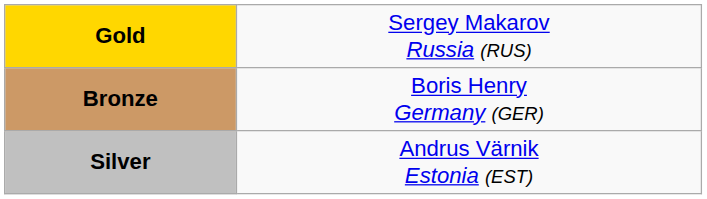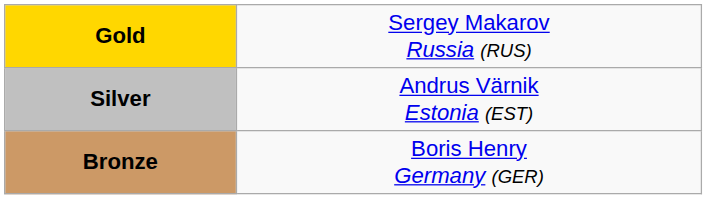rows swapped: Silver <-> Bronze
